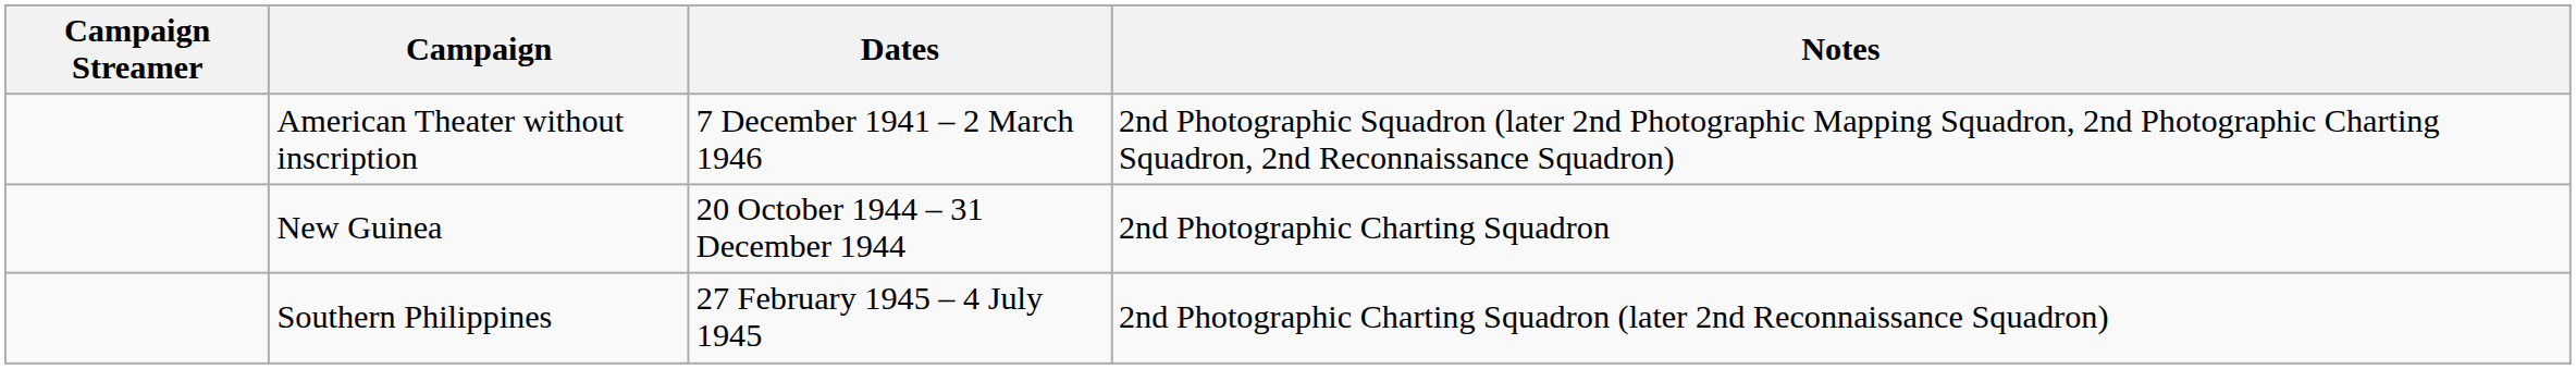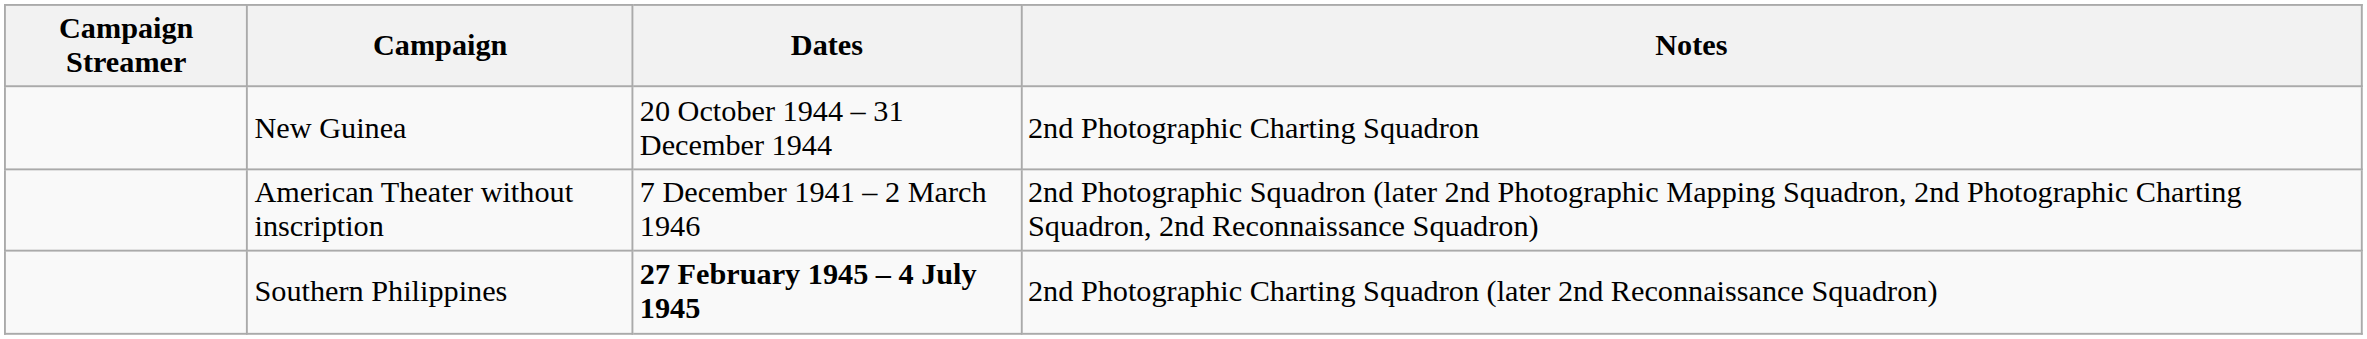rows swapped: American Theater without inscription <-> New Guinea
Southern Philippines | Dates: normal -> bold
